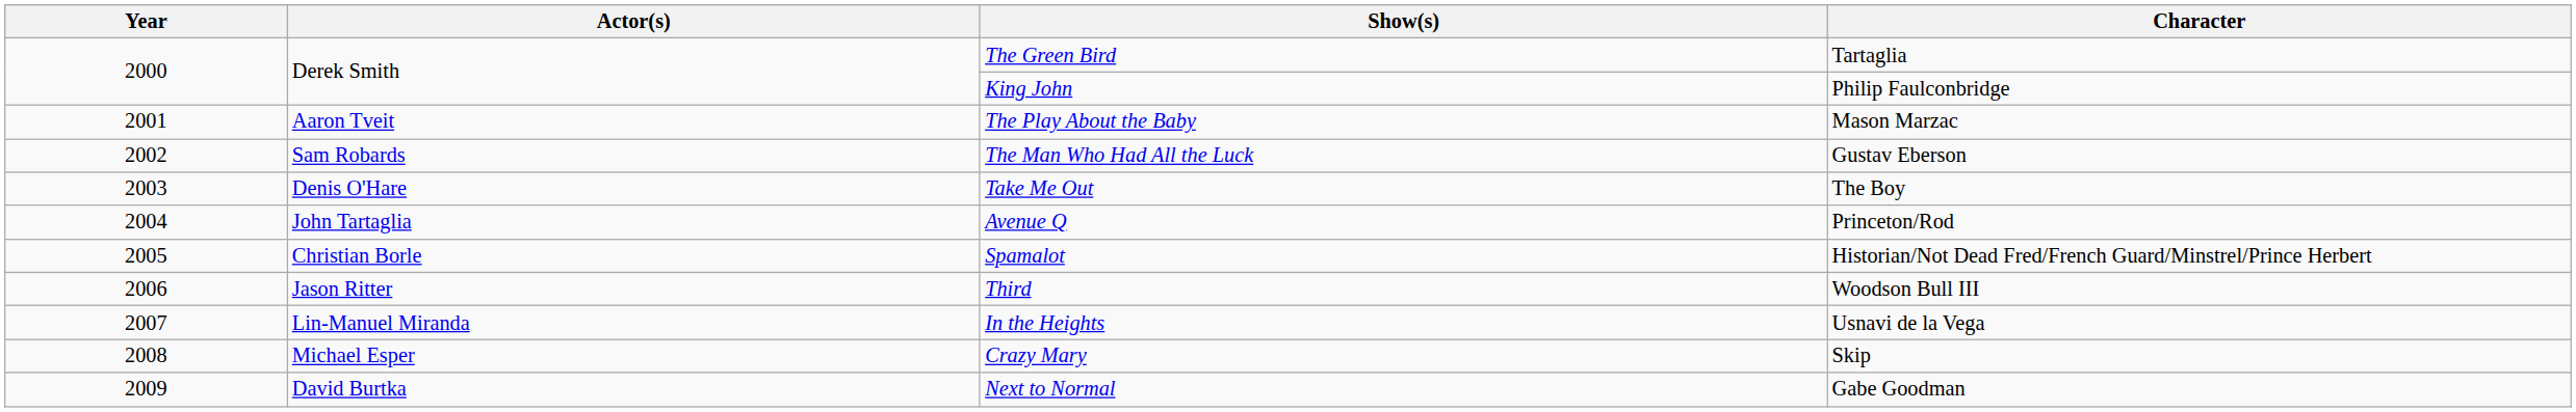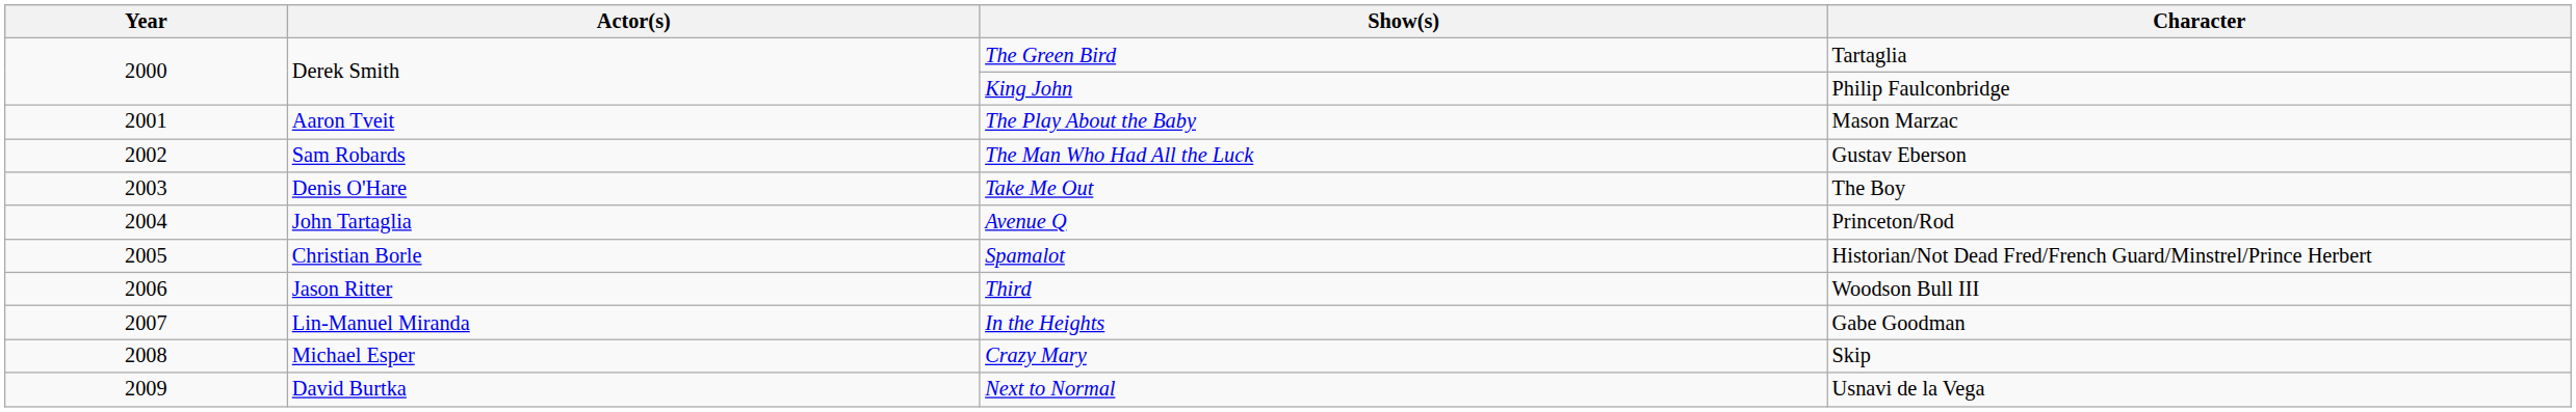In the Heights | Character: Usnavi de la Vega -> Gabe Goodman
Next to Normal | Character: Gabe Goodman -> Usnavi de la Vega
